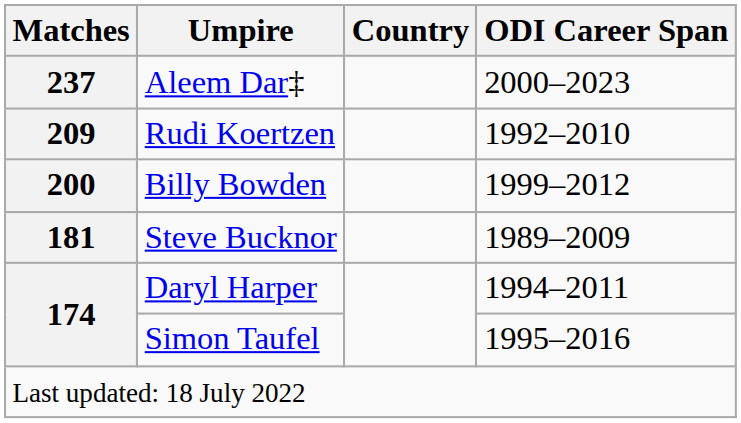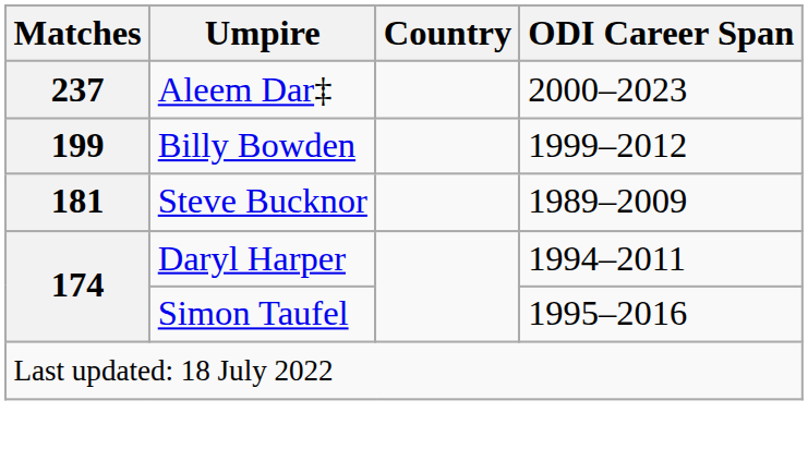- row: 209 | Rudi Koertzen | 1992–2010
Billy Bowden | Matches: 200 -> 199
